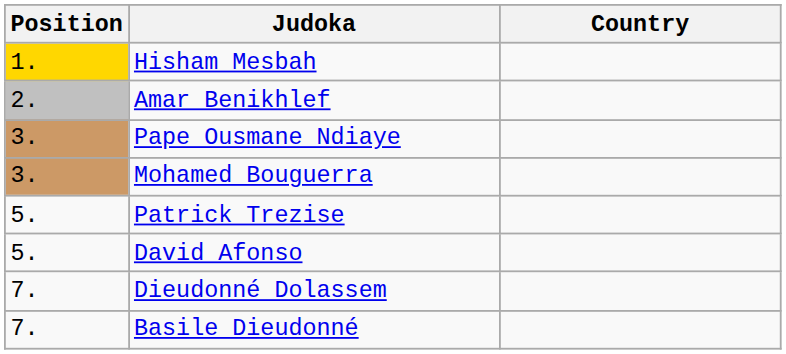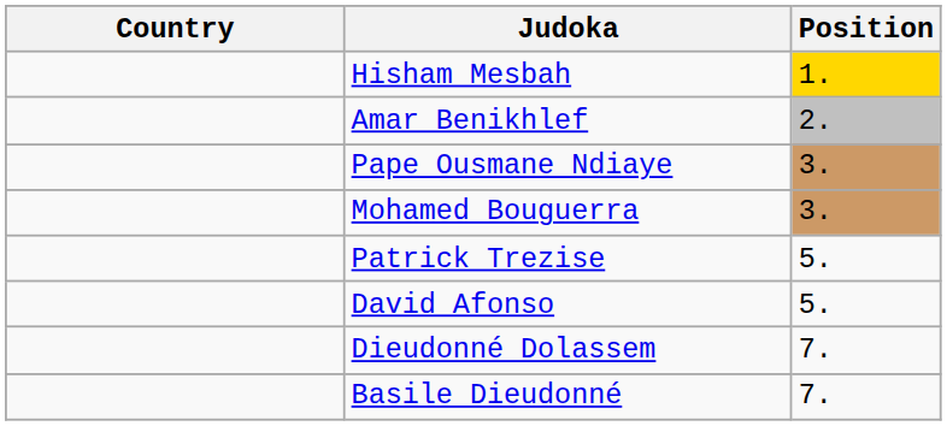columns swapped: Position <-> Country
